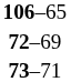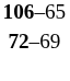- row: 73–71
